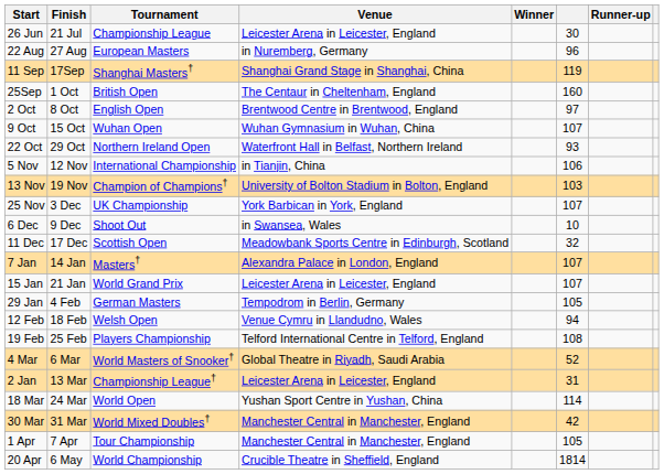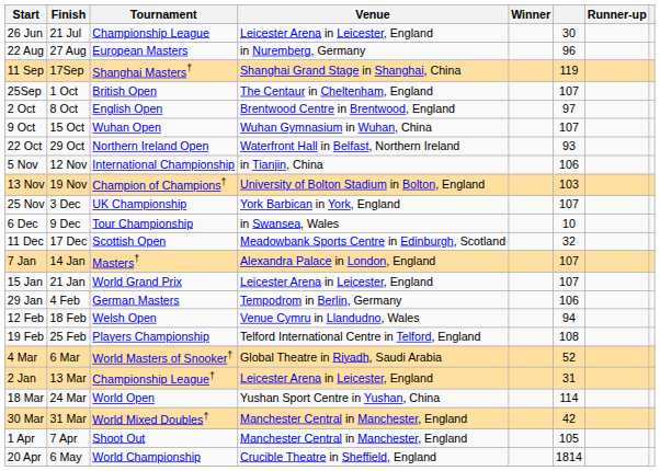25Sep | column 6: 160 -> 107
6 Dec | Tournament: Shoot Out -> Tour Championship
29 Jan | column 6: 105 -> 106
1 Apr | Tournament: Tour Championship -> Shoot Out
